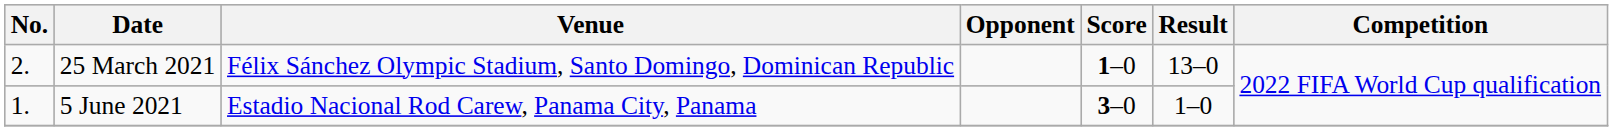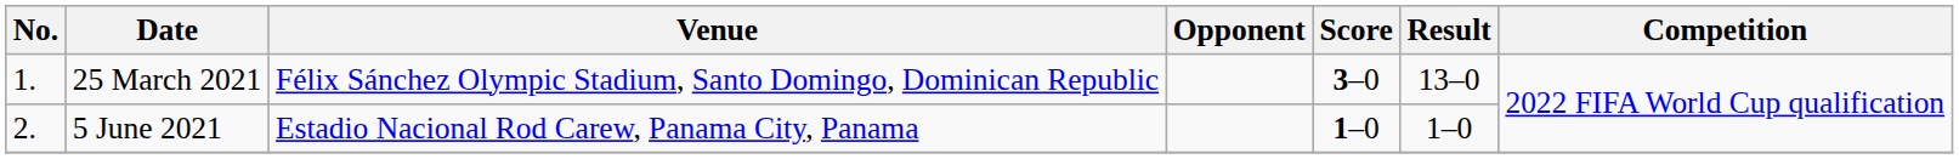25 March 2021 | No.: 2. -> 1.
25 March 2021 | Score: 1–0 -> 3–0
5 June 2021 | No.: 1. -> 2.
5 June 2021 | Score: 3–0 -> 1–0
